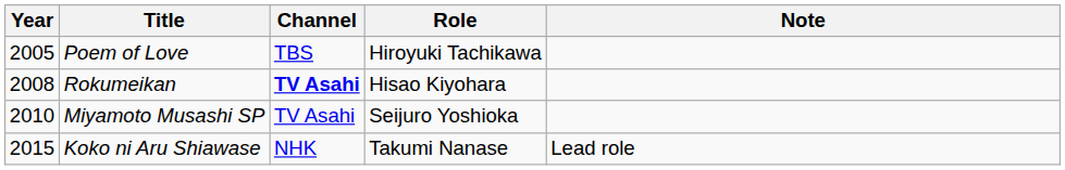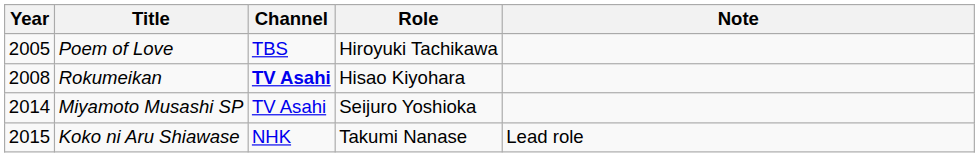Miyamoto Musashi SP | Year: 2010 -> 2014
